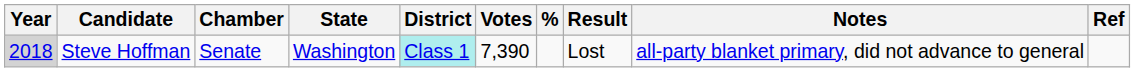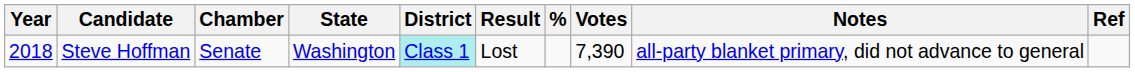columns swapped: Votes <-> Result
Steve Hoffman | Year: lightgrey background -> no background
